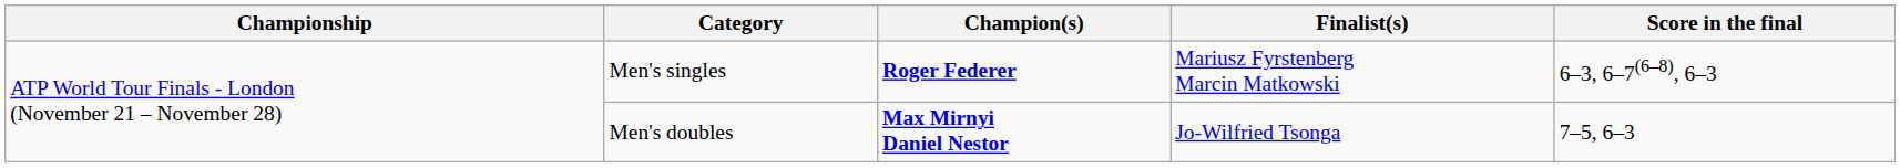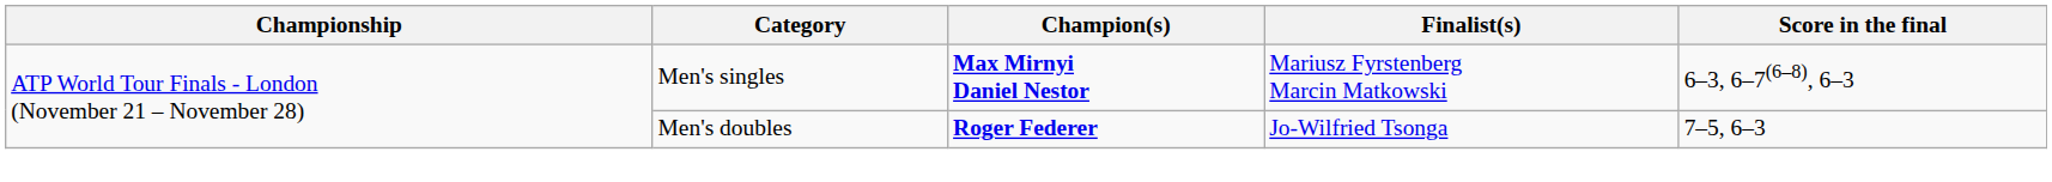Men's singles | Champion(s): Roger Federer -> Max Mirnyi Daniel Nestor
Men's doubles | Champion(s): Max Mirnyi Daniel Nestor -> Roger Federer
